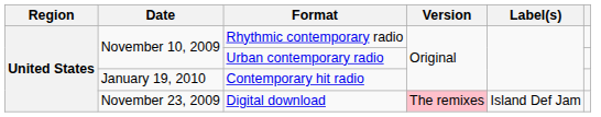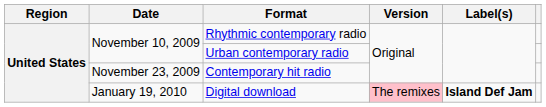Contemporary hit radio | Date: January 19, 2010 -> November 23, 2009
Digital download | Date: November 23, 2009 -> January 19, 2010
Digital download | Label(s): normal -> bold
